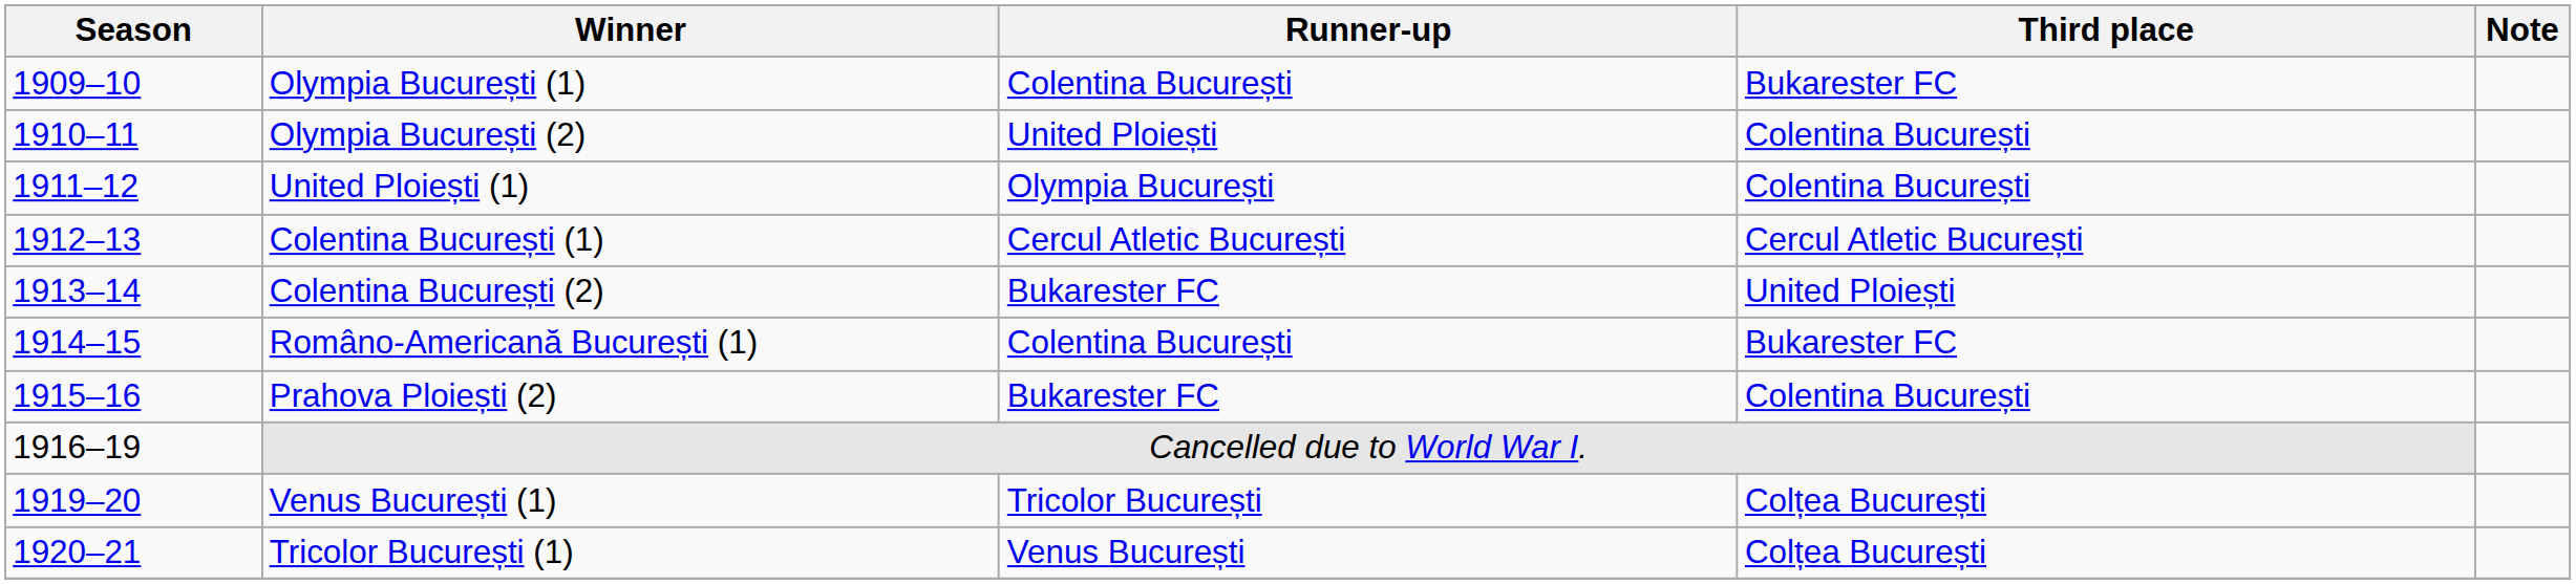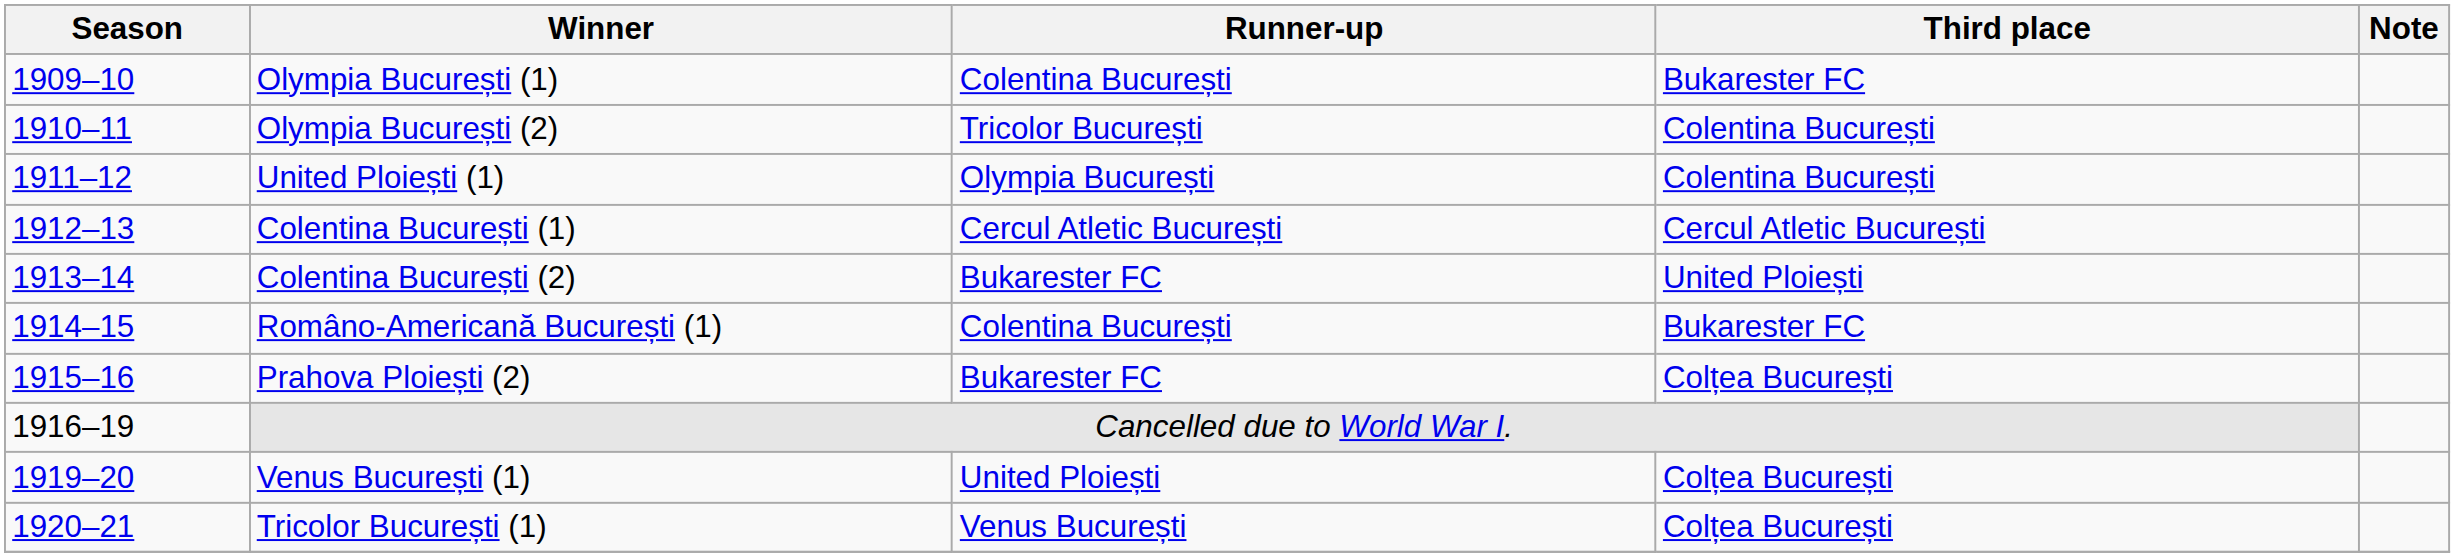Olympia București (2) | Runner-up: United Ploiești -> Tricolor București
Prahova Ploiești (2) | Third place: Colentina București -> Colțea București
Venus București (1) | Runner-up: Tricolor București -> United Ploiești
